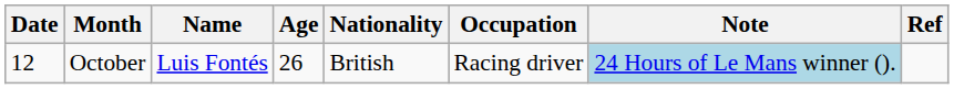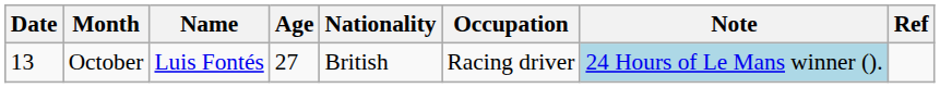October | Date: 12 -> 13
October | Age: 26 -> 27
